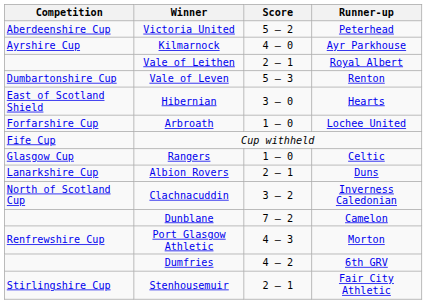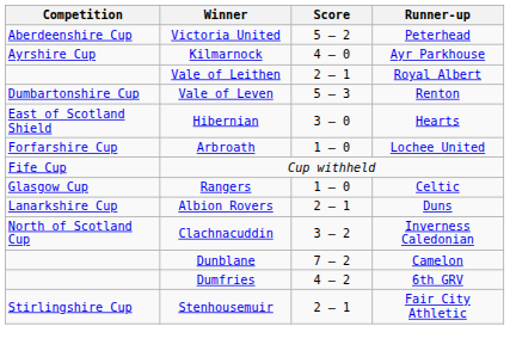- row: Renfrewshire Cup | Port Glasgow Athletic | 4 – 3 | Morton
